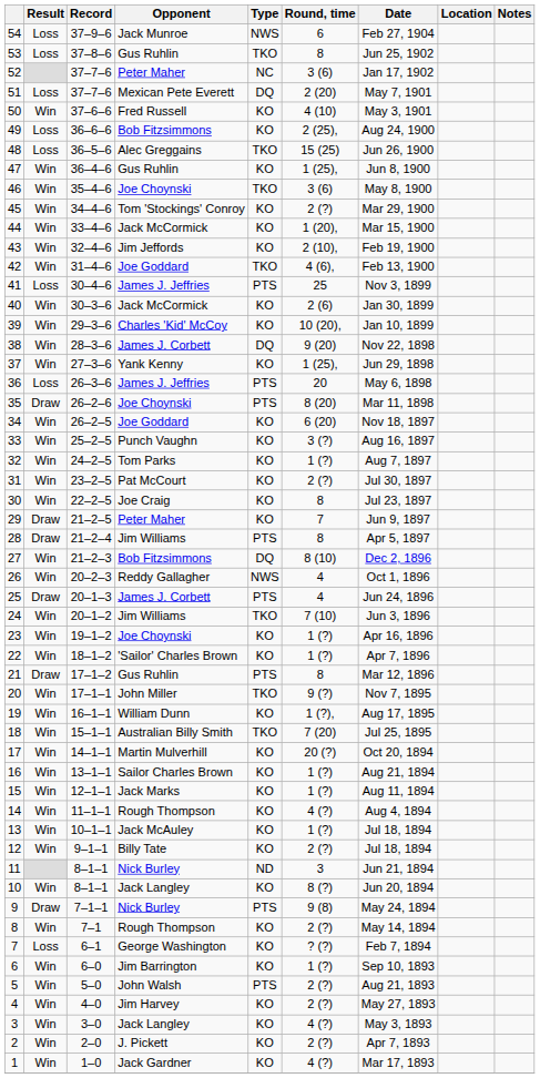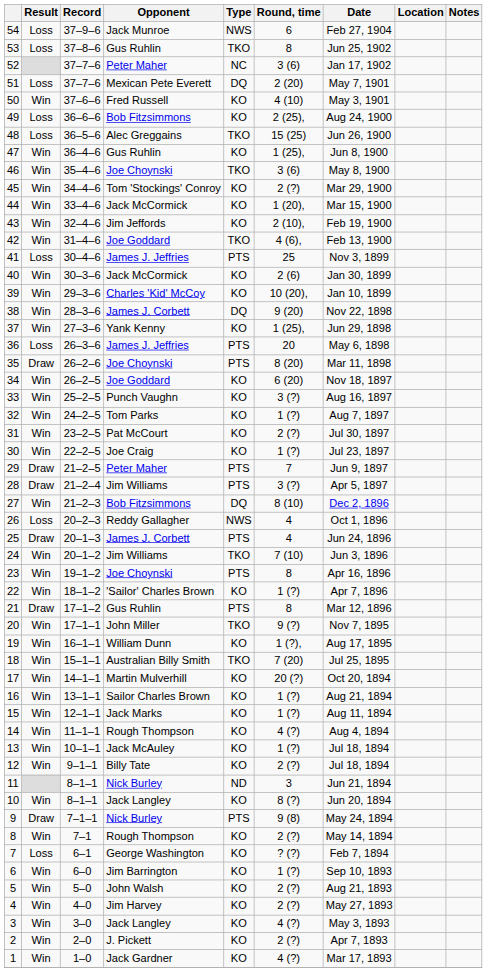30 | Round, time: 8 -> 1 (?)
29 | Type: KO -> PTS
28 | Round, time: 8 -> 3 (?)
26 | Result: Win -> Loss
23 | Type: KO -> PTS
23 | Round, time: 1 (?) -> 8
5 | Type: PTS -> KO
